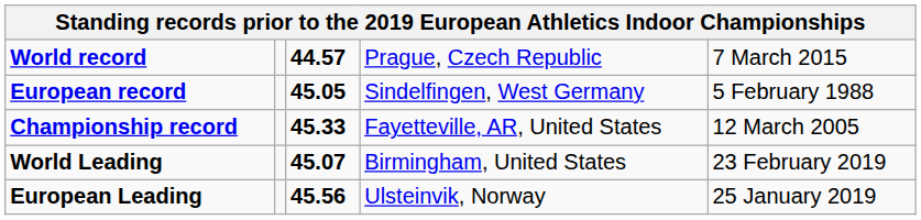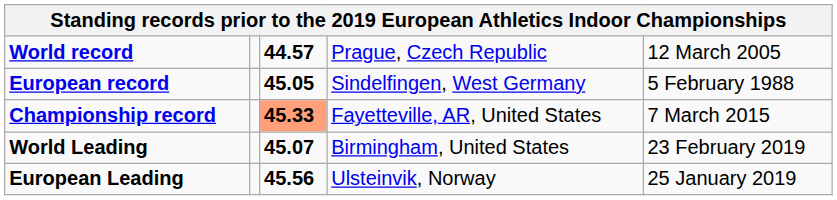World record | column 5: 7 March 2015 -> 12 March 2005
Championship record | column 3: no background -> lightsalmon background
Championship record | column 5: 12 March 2005 -> 7 March 2015
